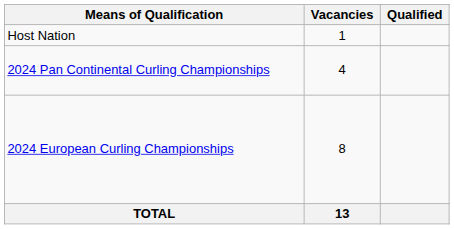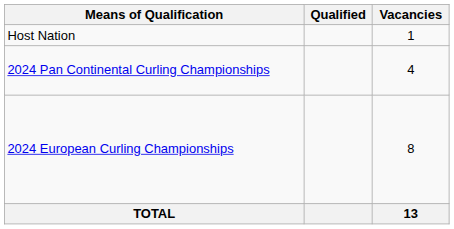columns swapped: Vacancies <-> Qualified
